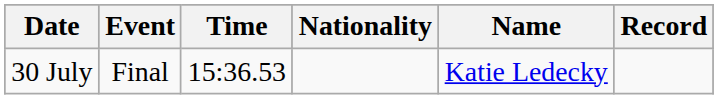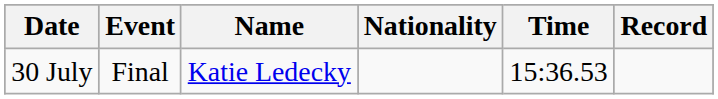columns swapped: Name <-> Time
